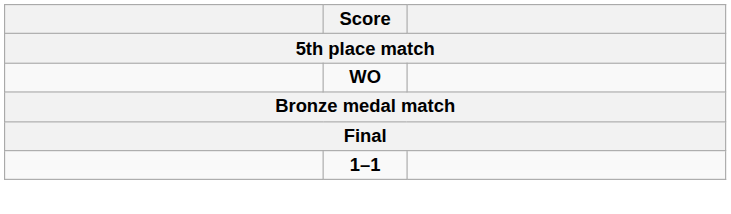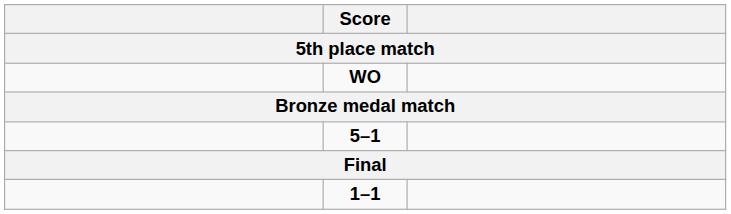+ row: 5–1
